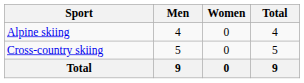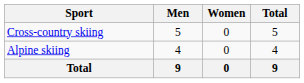rows swapped: Alpine skiing <-> Cross-country skiing
